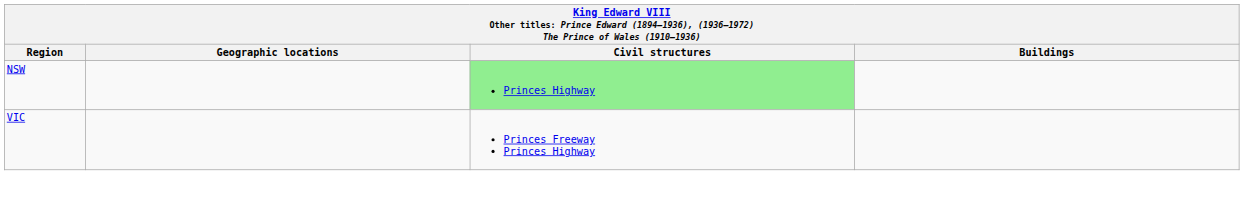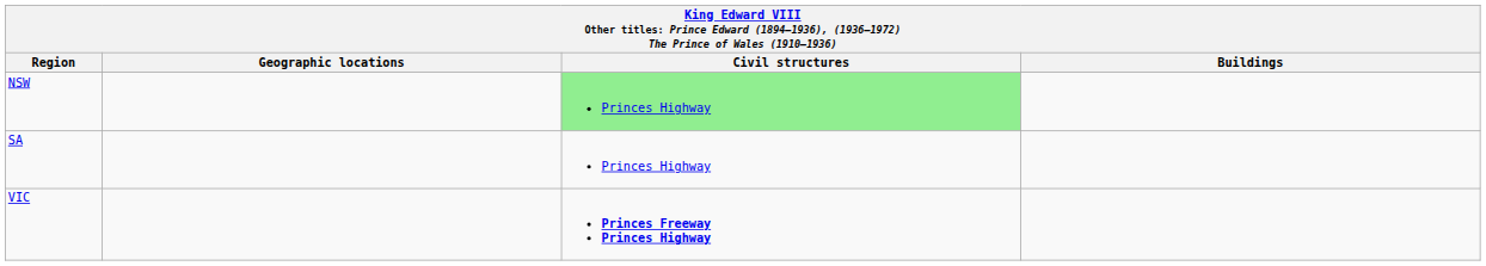+ row: SA | Princes Highway
VIC | Civil structures: normal -> bold
